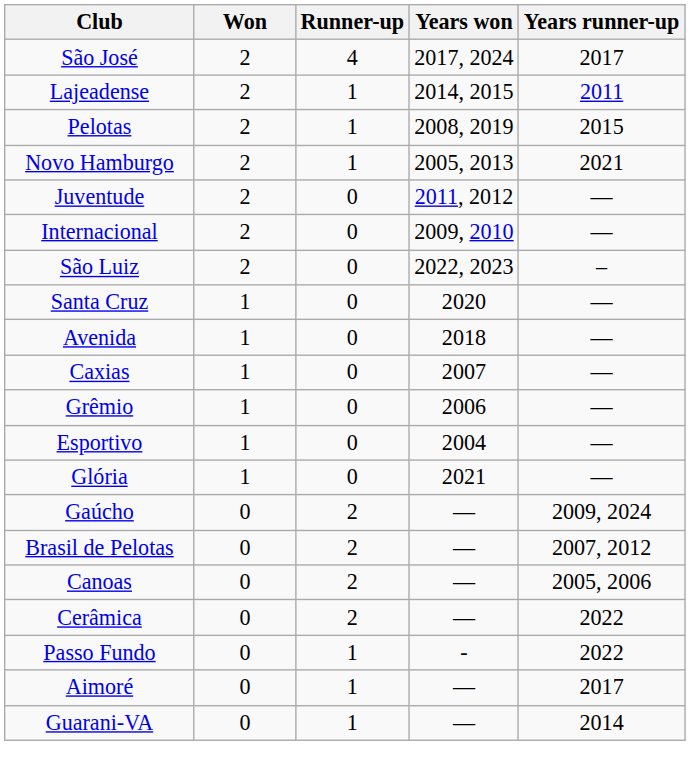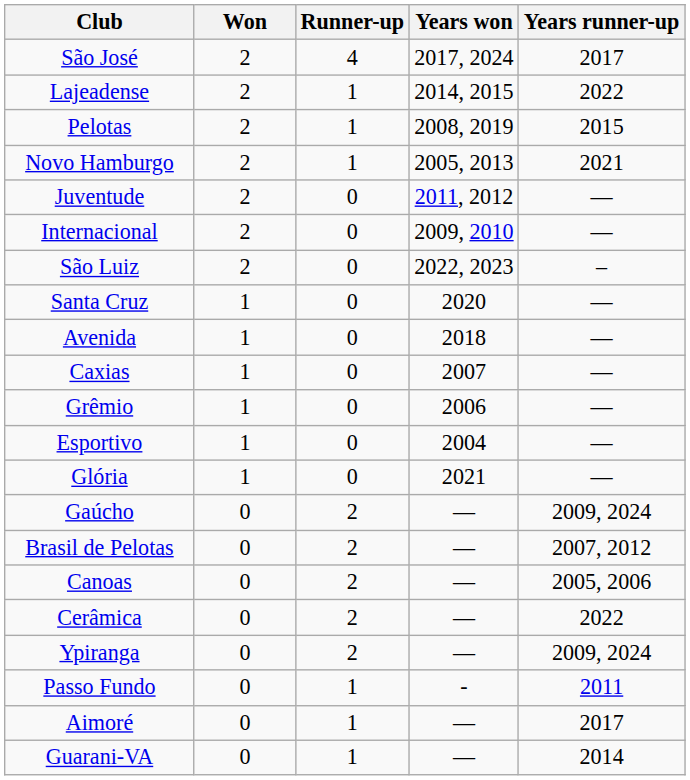Lajeadense | Years runner-up: 2011 -> 2022
+ row: Ypiranga | 0 | 2 | — | 2009, 2024
Passo Fundo | Years runner-up: 2022 -> 2011
